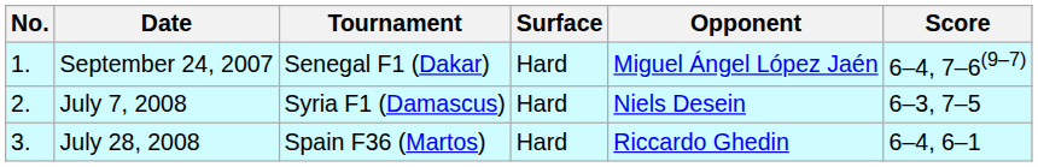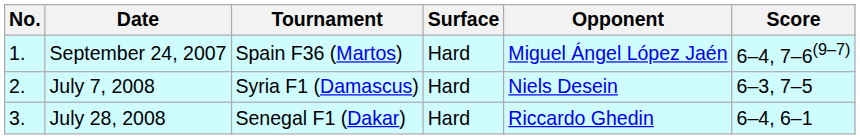September 24, 2007 | Tournament: Senegal F1 (Dakar) -> Spain F36 (Martos)
July 28, 2008 | Tournament: Spain F36 (Martos) -> Senegal F1 (Dakar)
